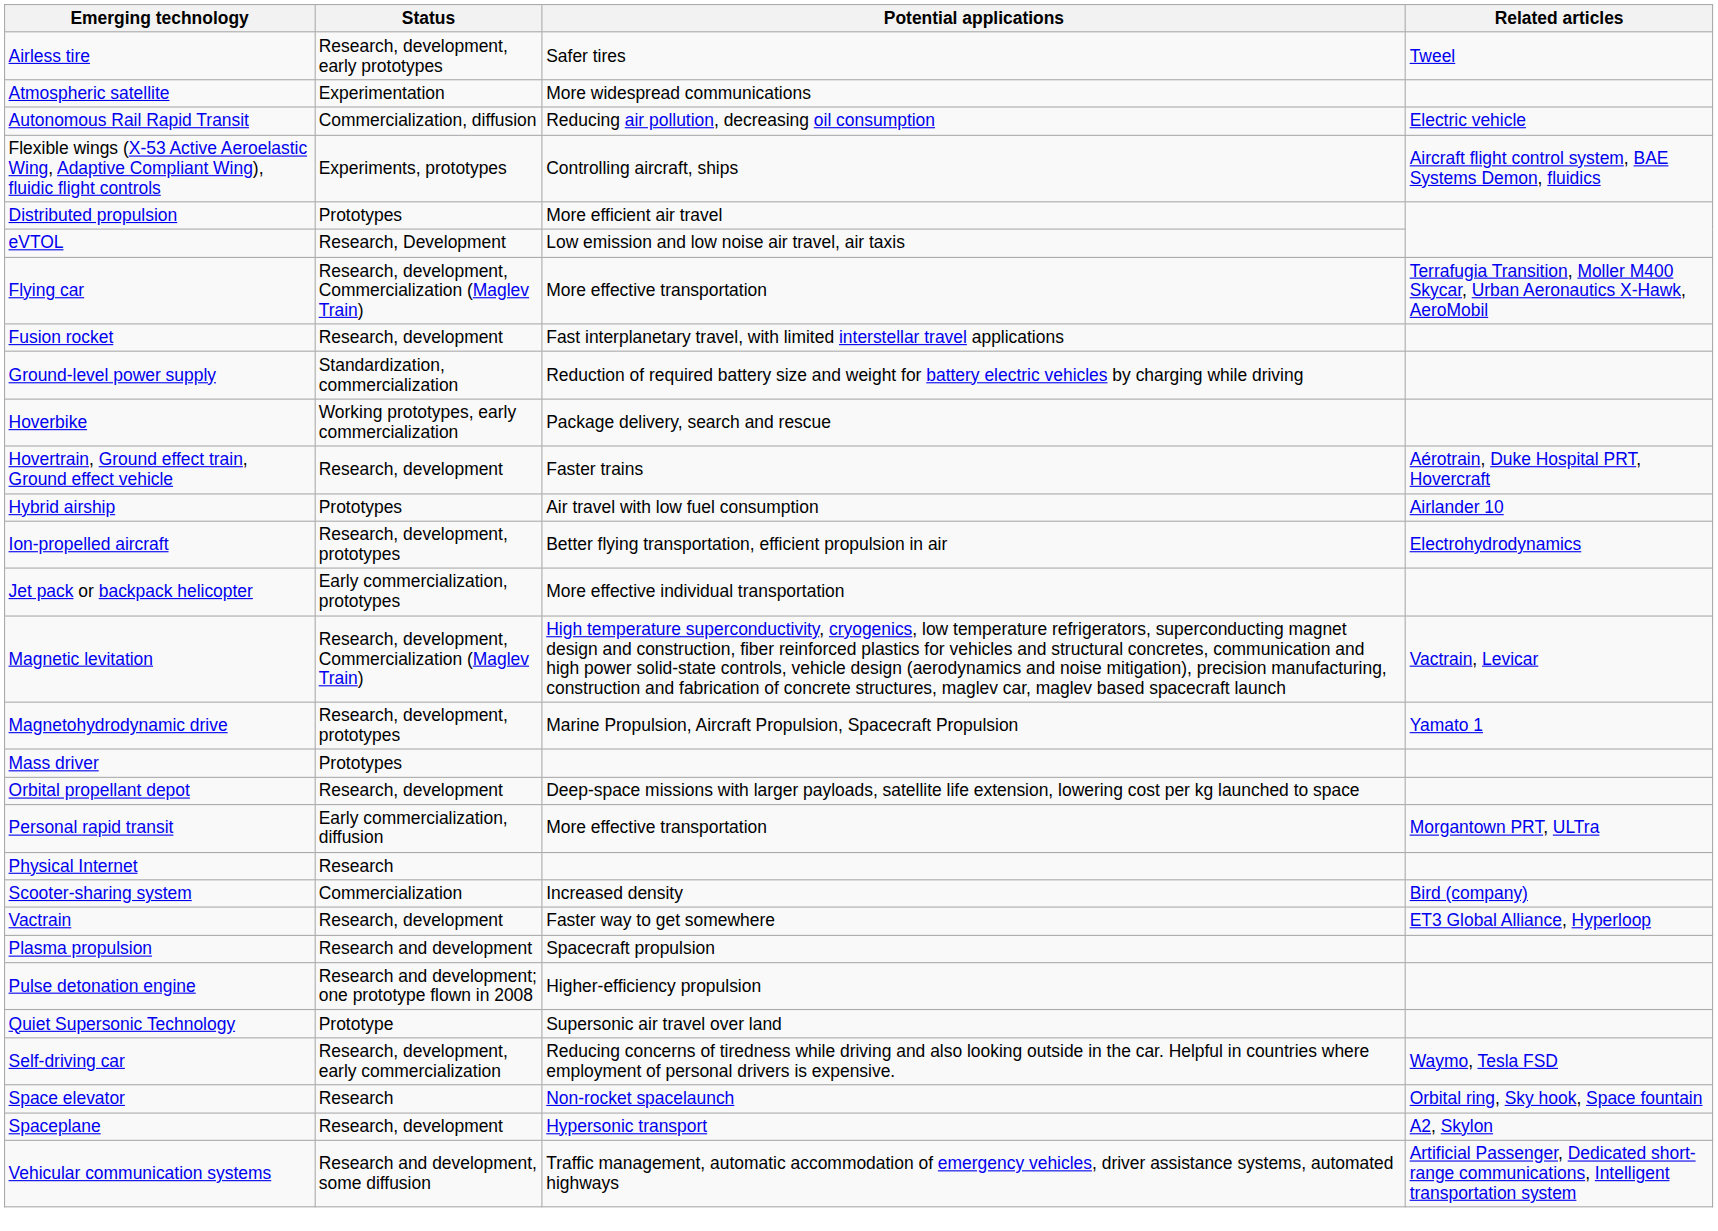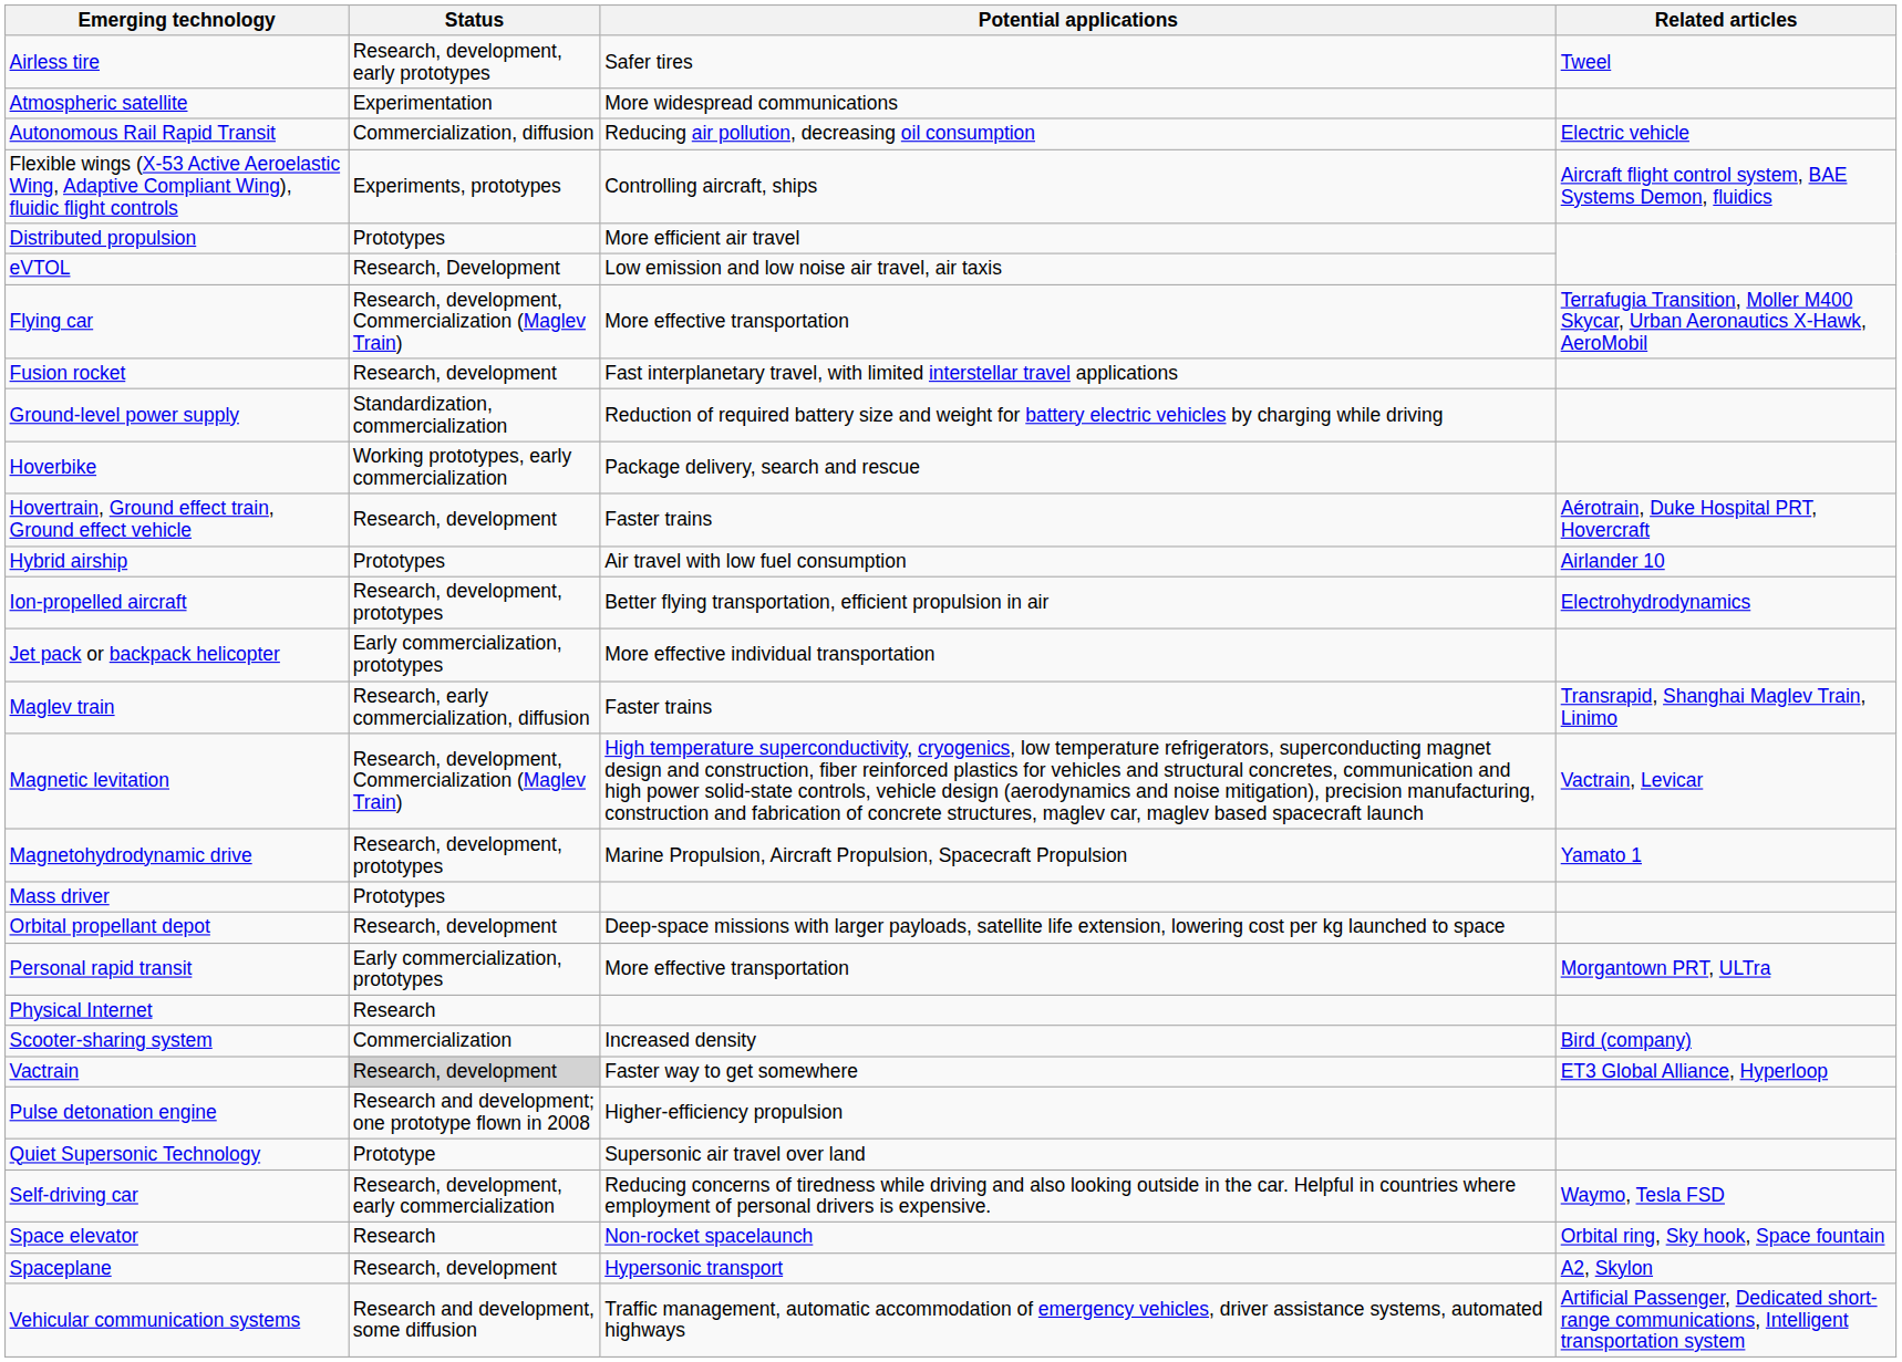+ row: Maglev train | Research, early commercialization, diffusion | Faster trains | Transrapid, Shanghai Maglev Train, Linimo
Personal rapid transit | Status: Early commercialization, diffusion -> Early commercialization, prototypes
Vactrain | Status: no background -> lightgrey background
- row: Plasma propulsion | Research and development | Spacecraft propulsion
